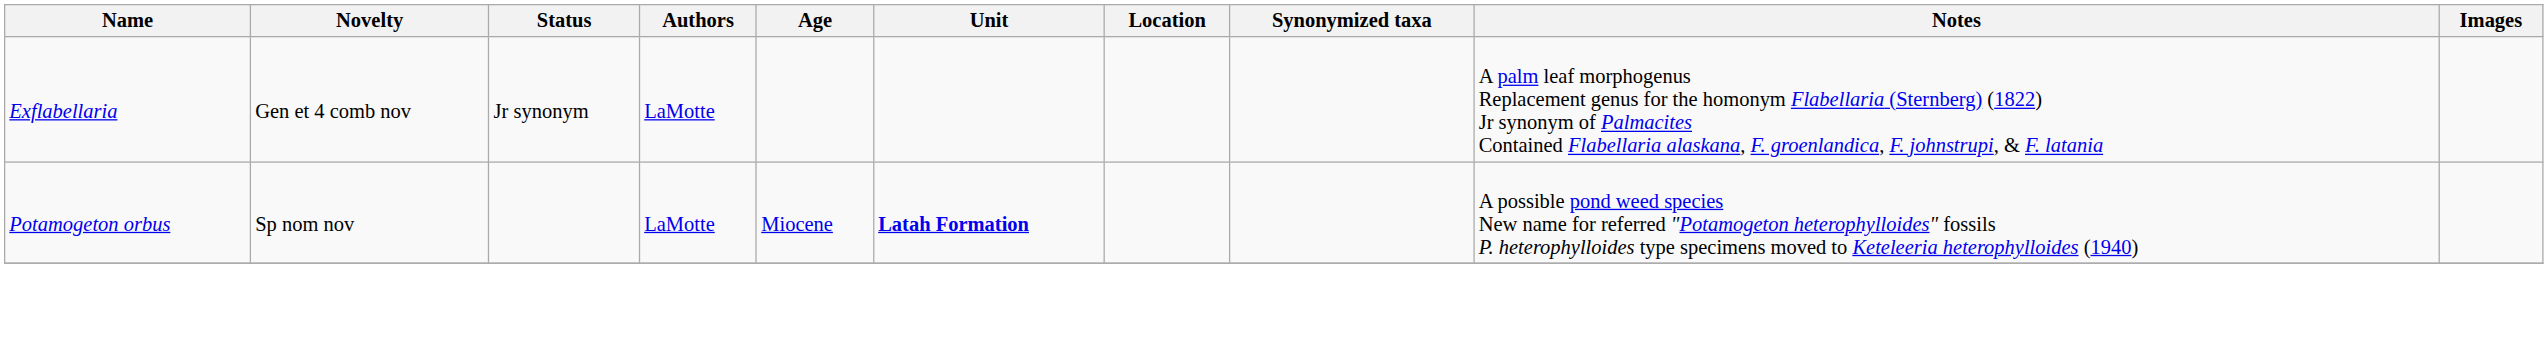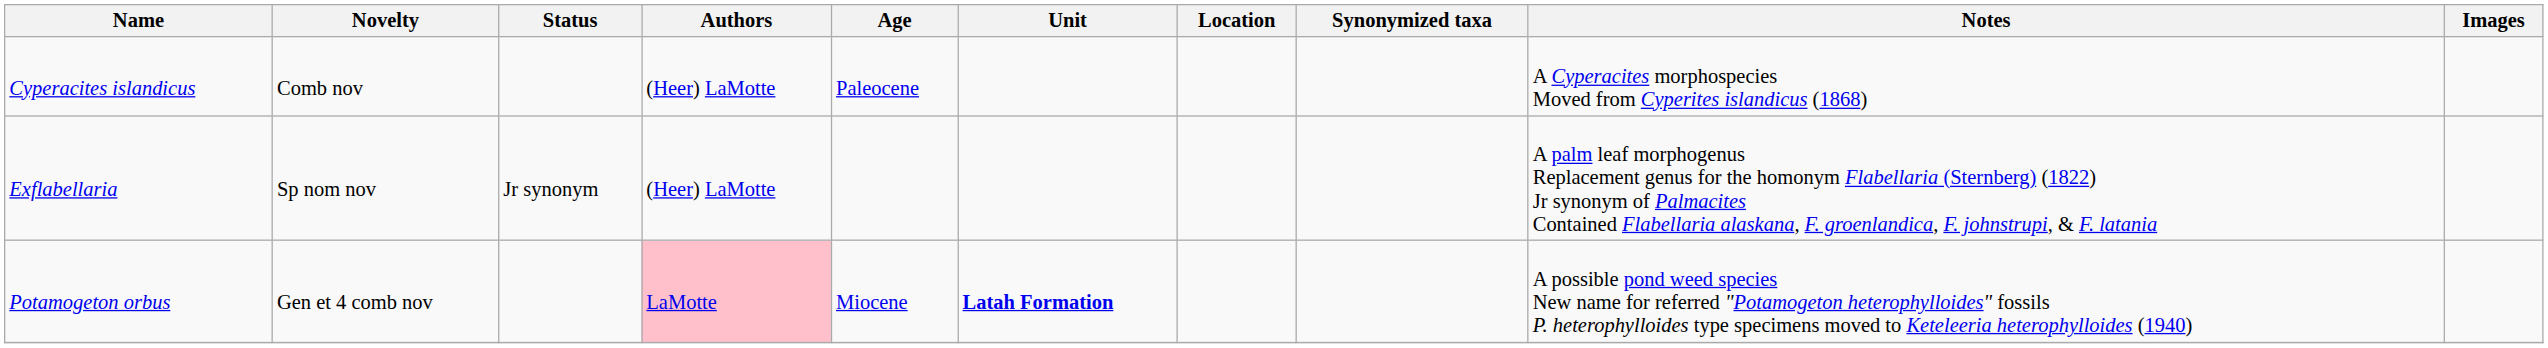+ row: Cyperacites islandicus | Comb nov | (Heer) LaMotte | Paleocene | A Cyperacites morphospecies Moved from Cyperites islandicus (1868)
Exflabellaria | Novelty: Gen et 4 comb nov -> Sp nom nov
Exflabellaria | Authors: LaMotte -> (Heer) LaMotte
Potamogeton orbus | Novelty: Sp nom nov -> Gen et 4 comb nov
Potamogeton orbus | Authors: no background -> pink background
